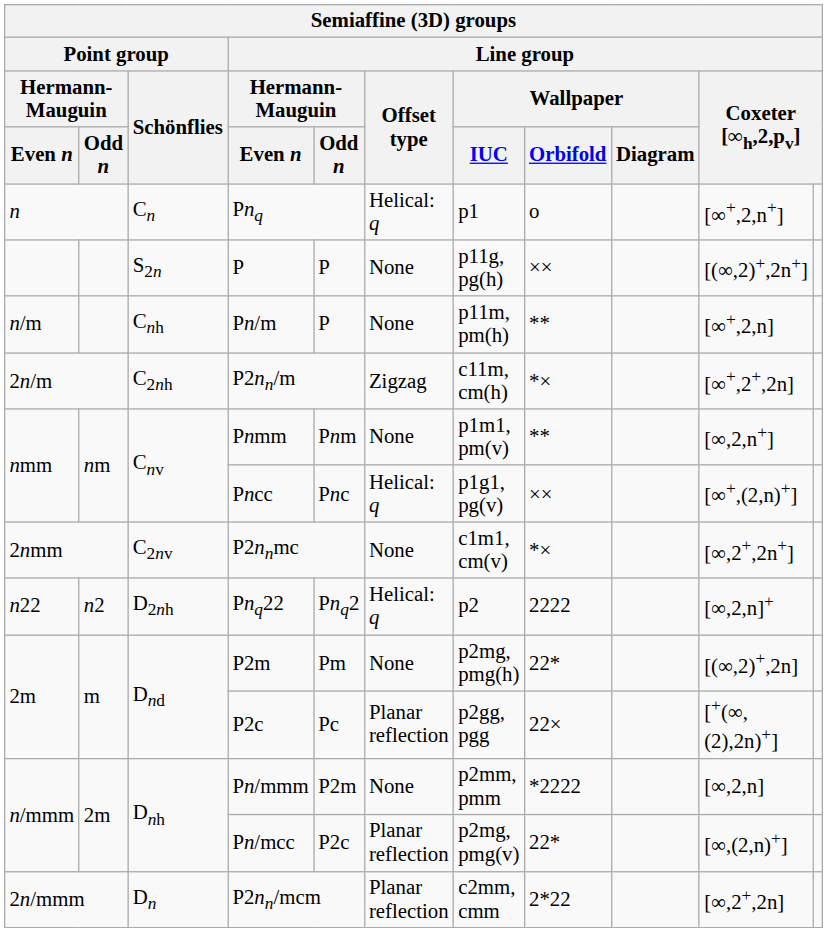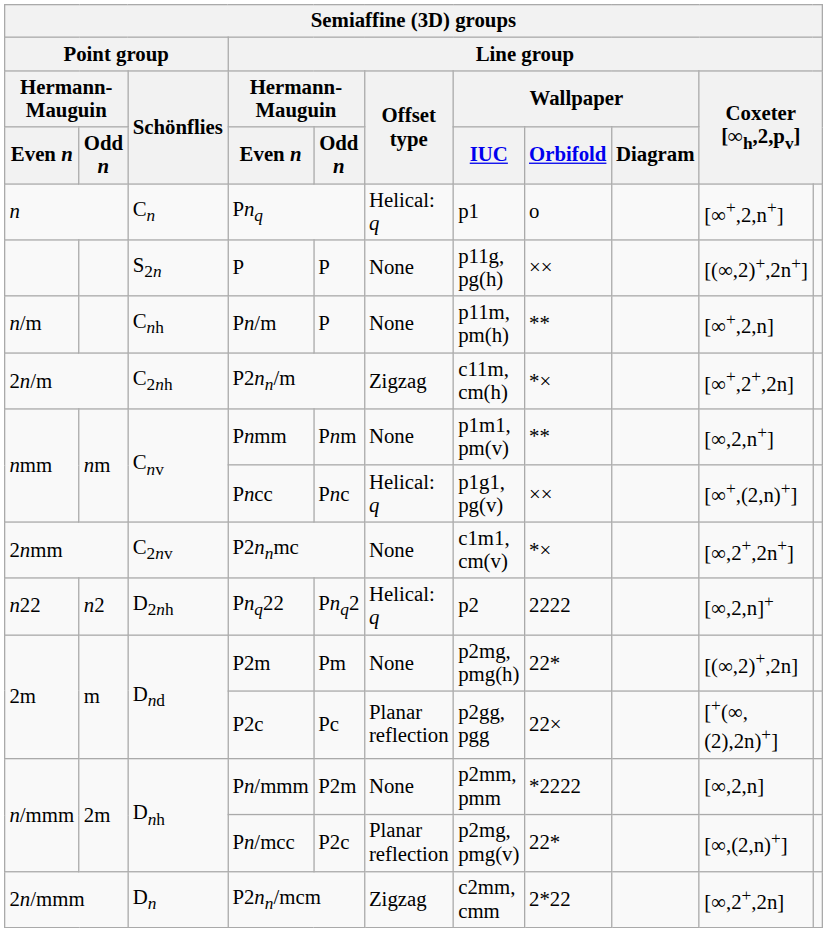P2nn/mcm | Line group / Offset type: Planar reflection -> Zigzag
